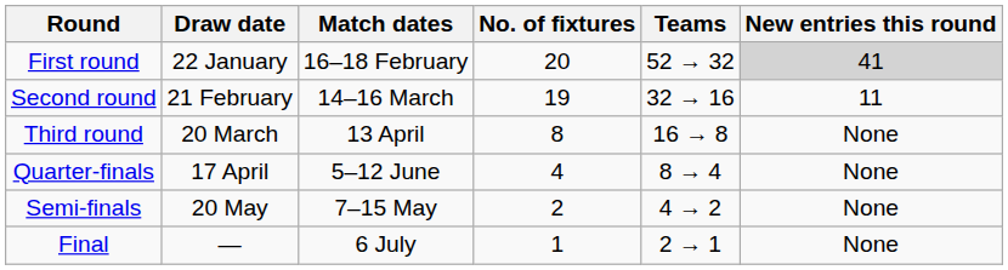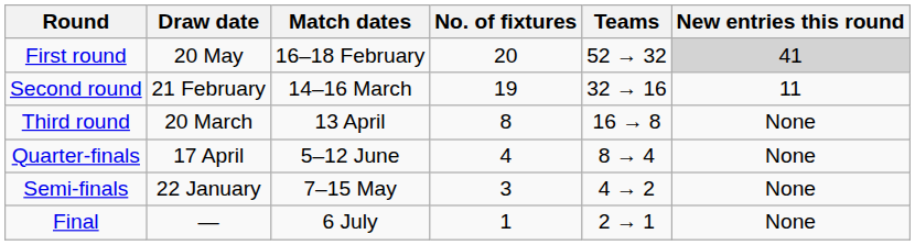First round | Draw date: 22 January -> 20 May
Semi-finals | Draw date: 20 May -> 22 January
Semi-finals | No. of fixtures: 2 -> 3
